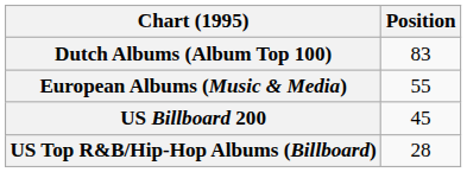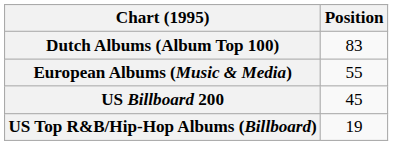US Top R&B/Hip-Hop Albums (Billboard) | Position: 28 -> 19
